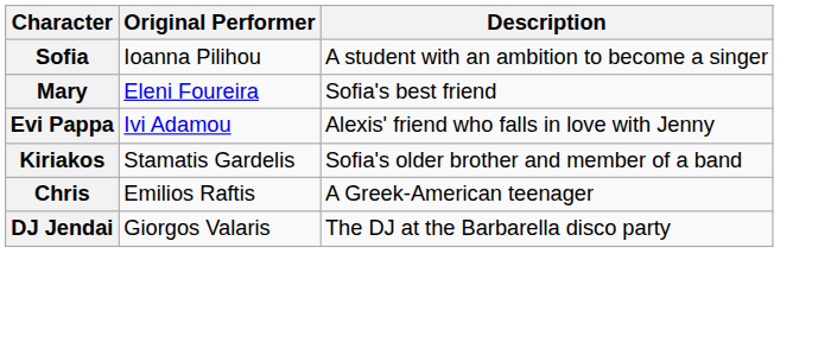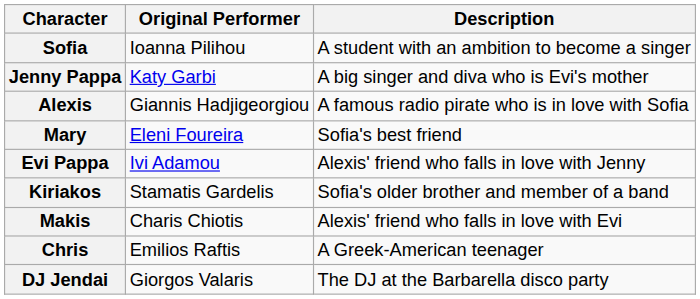+ row: Jenny Pappa | Katy Garbi | A big singer and diva who is Evi's mother
+ row: Alexis | Giannis Hadjigeorgiou | A famous radio pirate who is in love with Sofia
+ row: Makis | Charis Chiotis | Alexis' friend who falls in love with Evi
